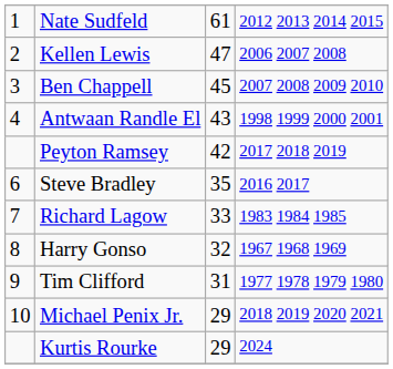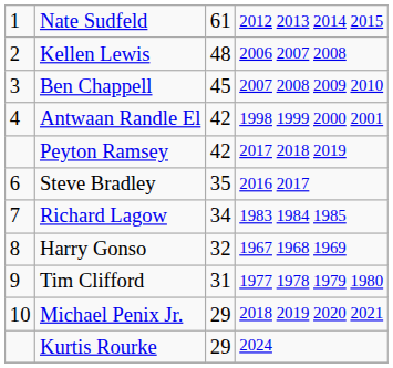Kellen Lewis | column 3: 47 -> 48
Antwaan Randle El | column 3: 43 -> 42
Richard Lagow | column 3: 33 -> 34
